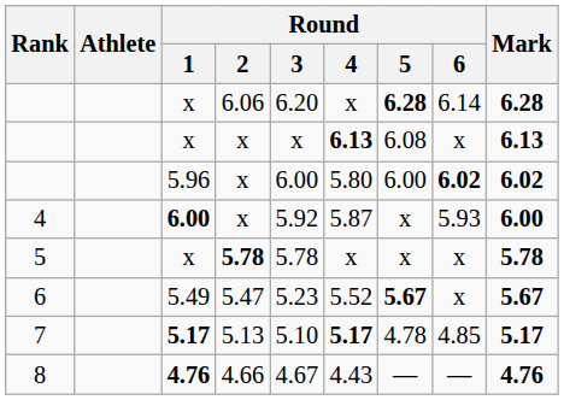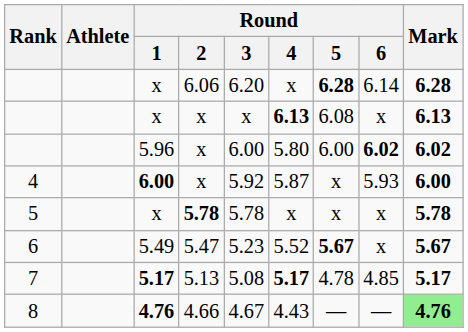7 | Round / 3: 5.10 -> 5.08
8 | Mark: no background -> lightgreen background
